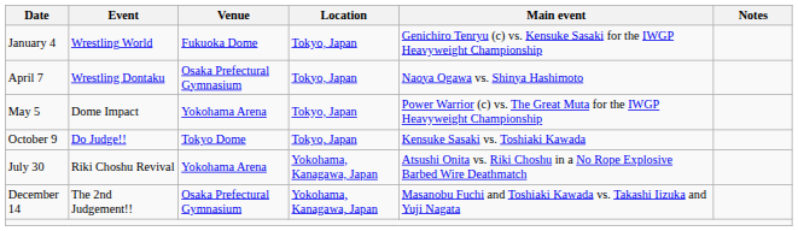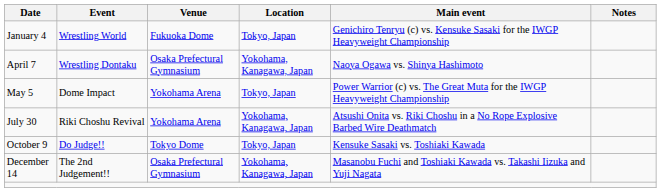April 7 | Location: Tokyo, Japan -> Yokohama, Kanagawa, Japan
rows swapped: July 30 <-> October 9
